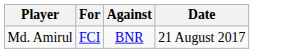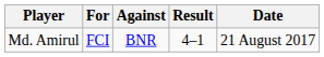+ column: Result | 4–1
